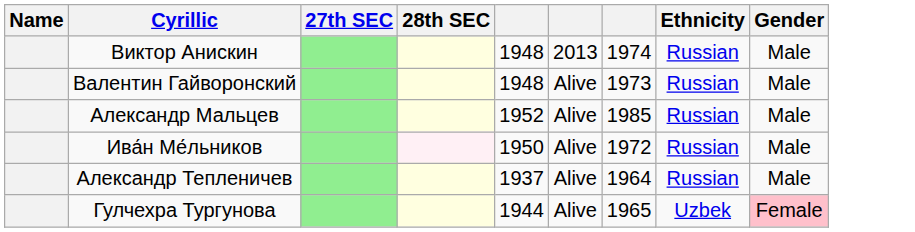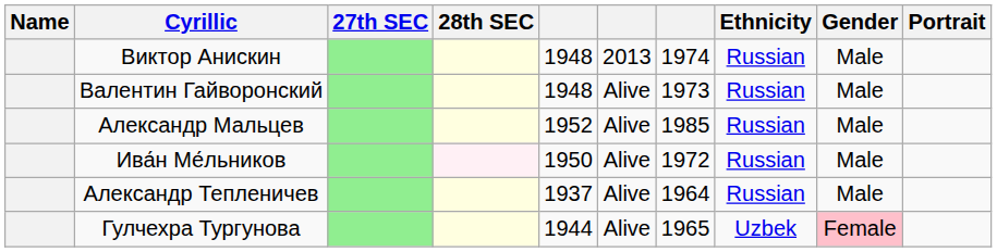+ column: Portrait
